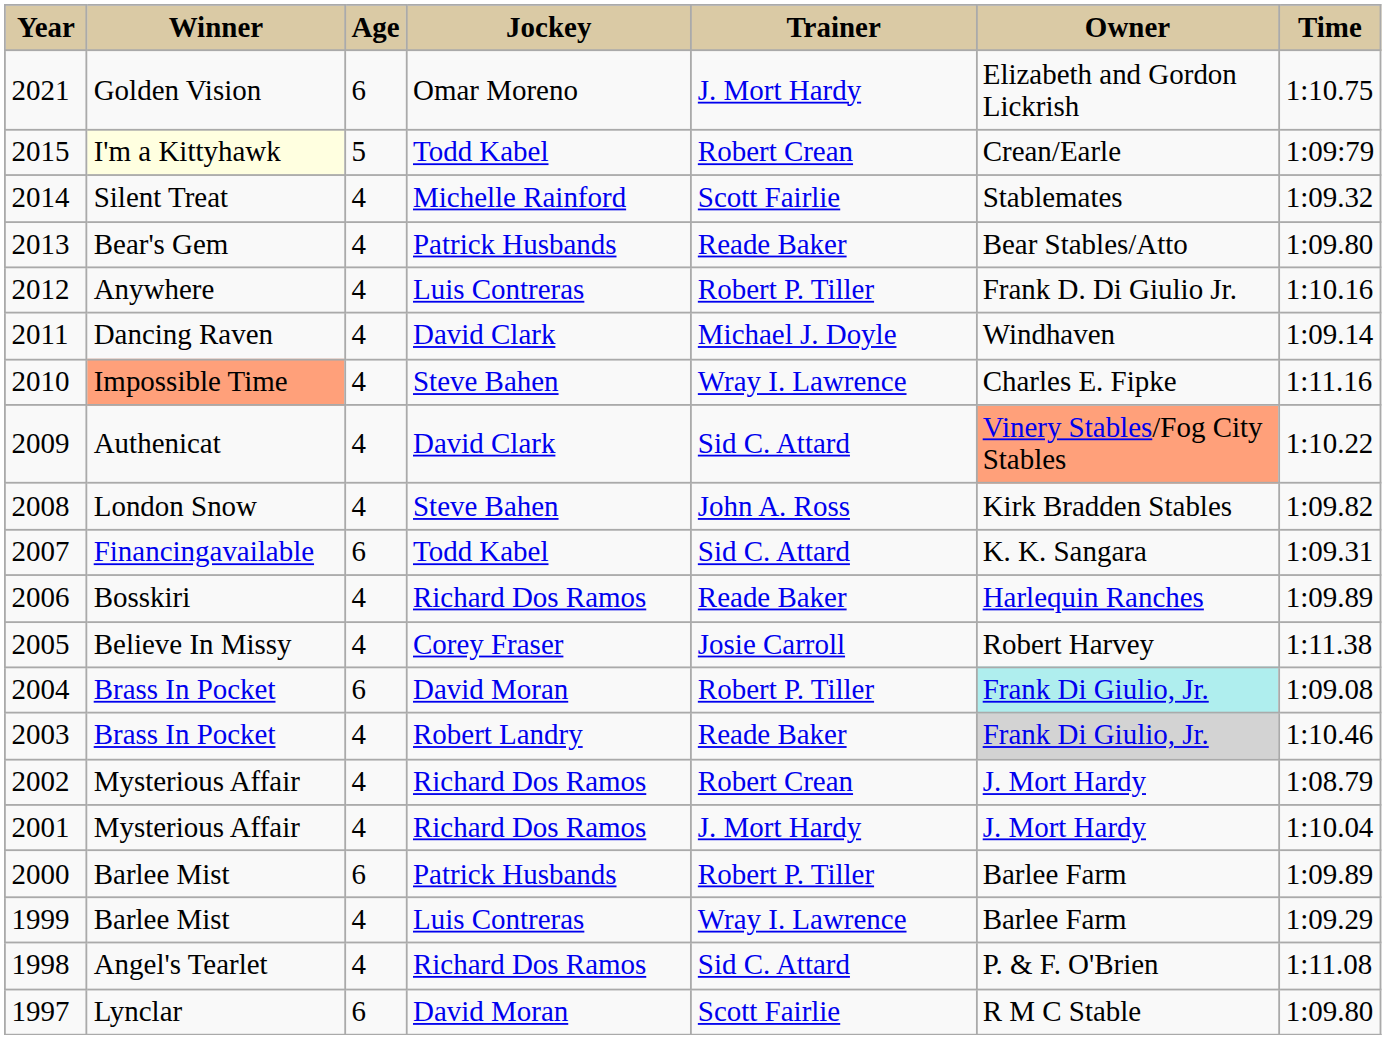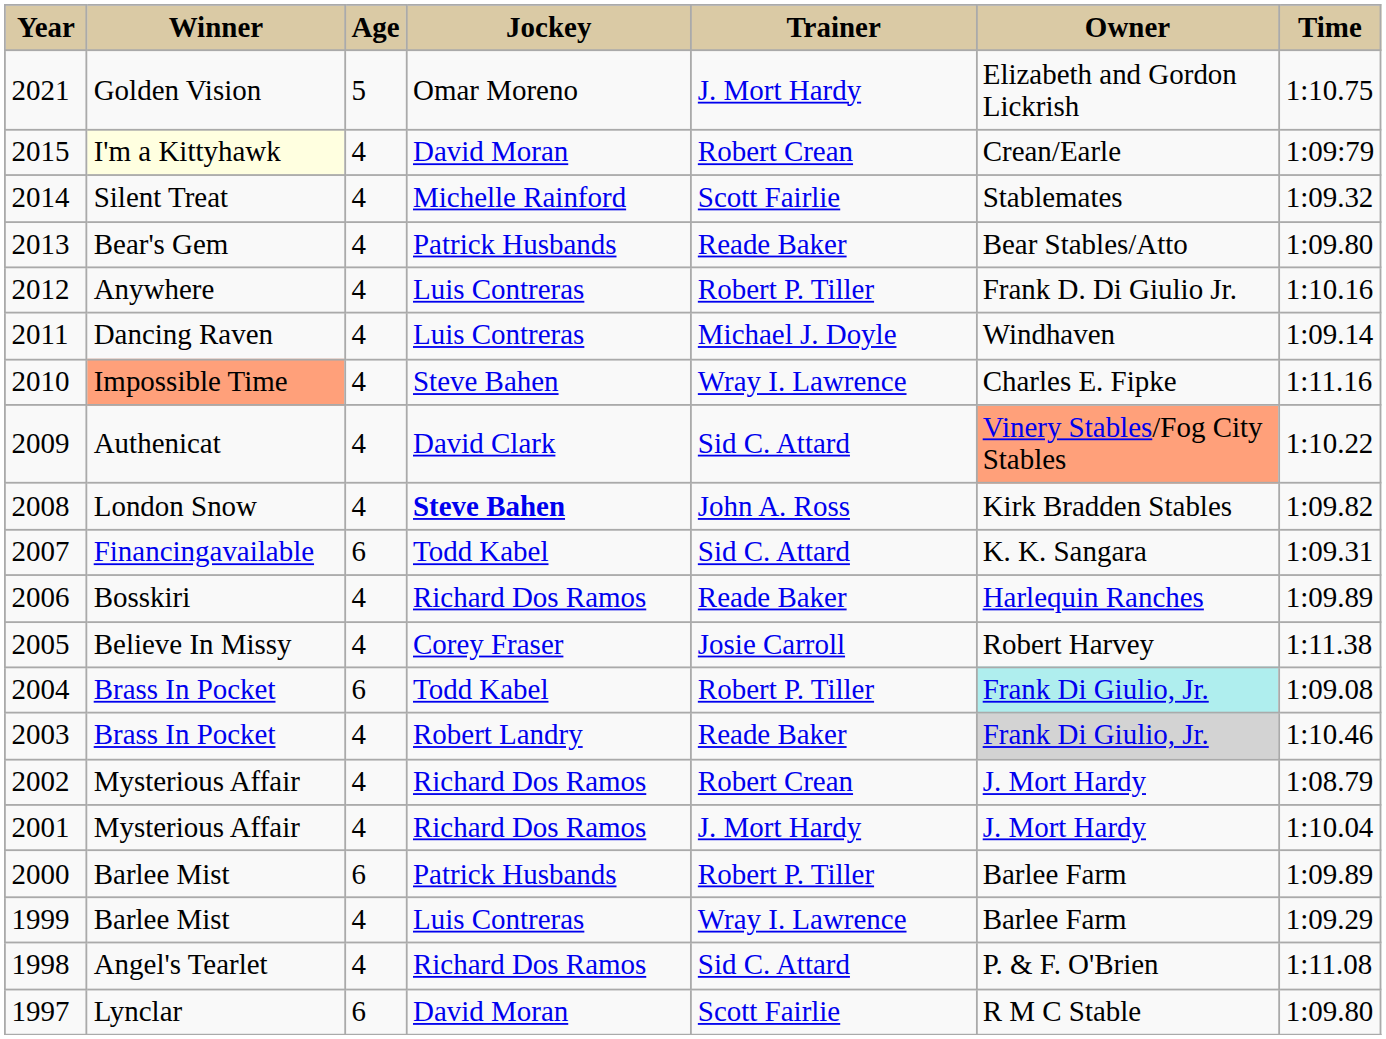2021 | Age: 6 -> 5
2015 | Age: 5 -> 4
2015 | Jockey: Todd Kabel -> David Moran
2011 | Jockey: David Clark -> Luis Contreras
2008 | Jockey: normal -> bold
2004 | Jockey: David Moran -> Todd Kabel
